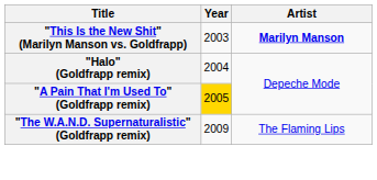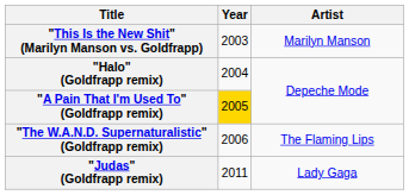"This Is the New Shit" (Marilyn Manson vs. Goldfrapp) | Artist: bold -> normal
"The W.A.N.D. Supernaturalistic" (Goldfrapp remix) | Year: 2009 -> 2006
+ row: "Judas" (Goldfrapp remix) | 2011 | Lady Gaga
